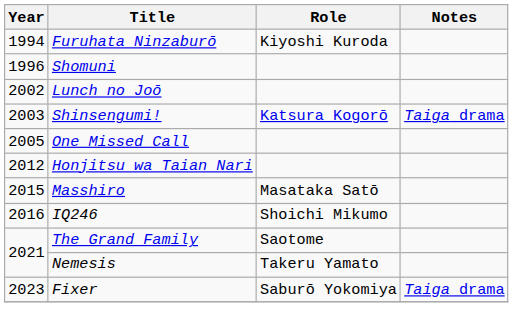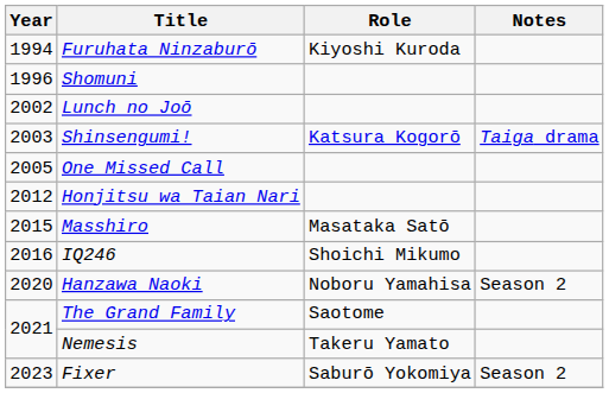+ row: 2020 | Hanzawa Naoki | Noboru Yamahisa | Season 2
Fixer | Notes: Taiga drama -> Season 2
